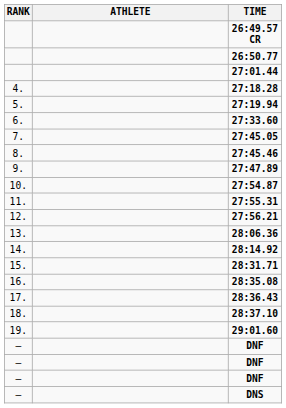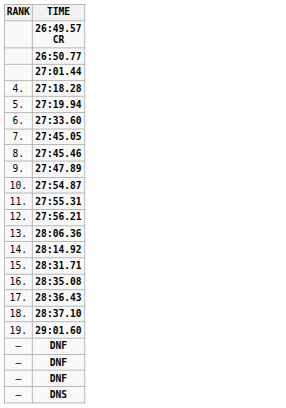- column: ATHLETE
